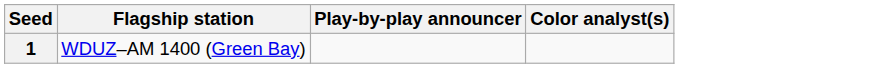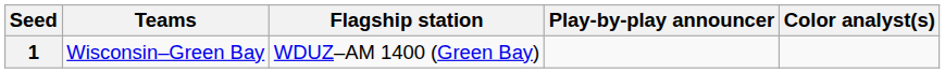+ column: Teams | Wisconsin–Green Bay
